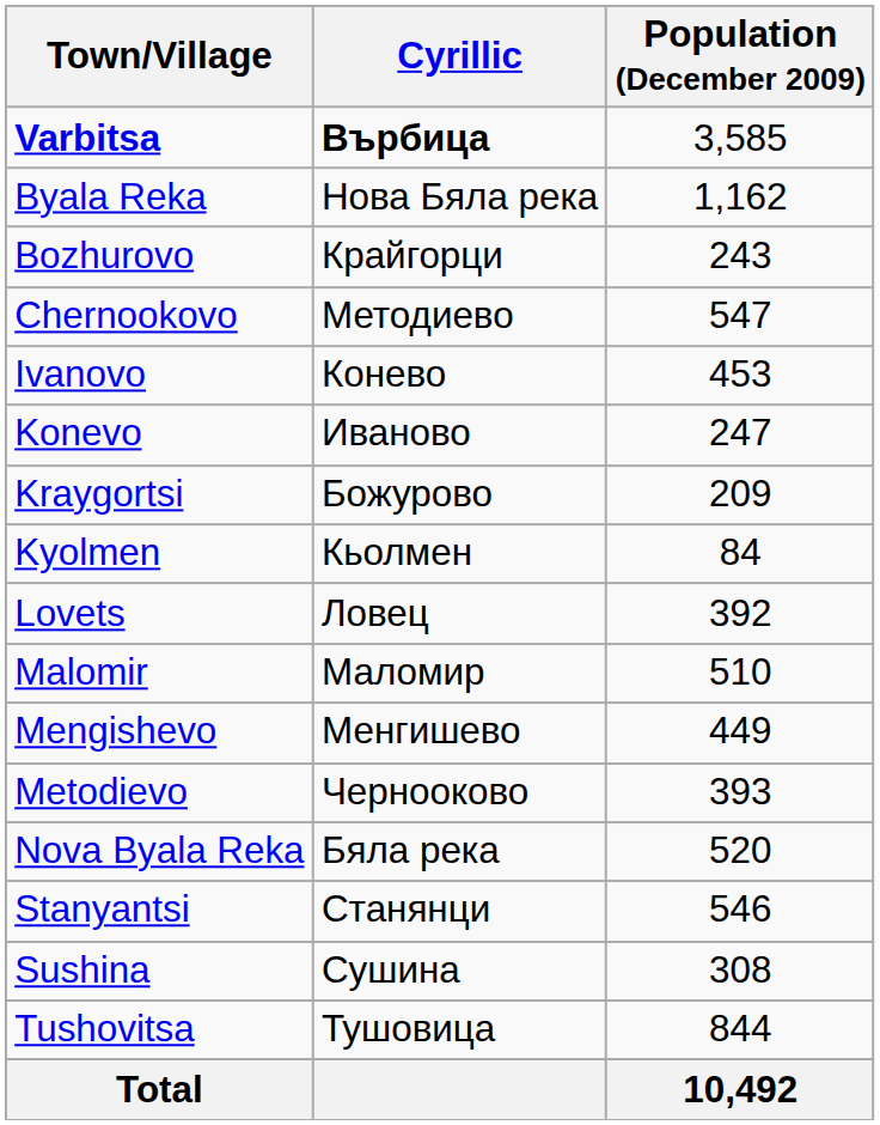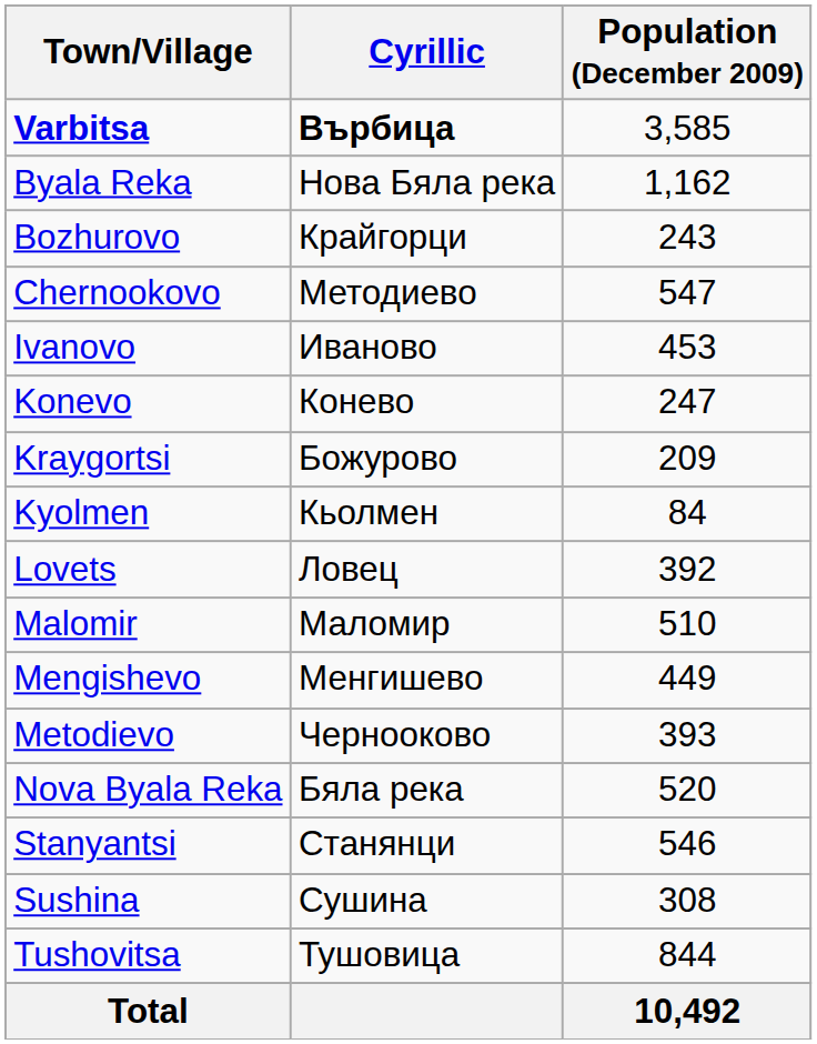Ivanovo | Cyrillic: Конево -> Иваново
Konevo | Cyrillic: Иваново -> Конево
